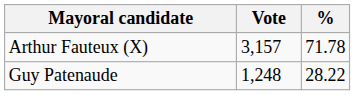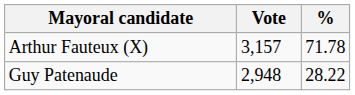Guy Patenaude | Vote: 1,248 -> 2,948
